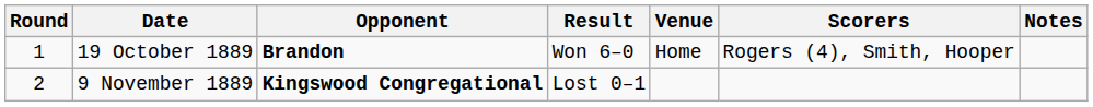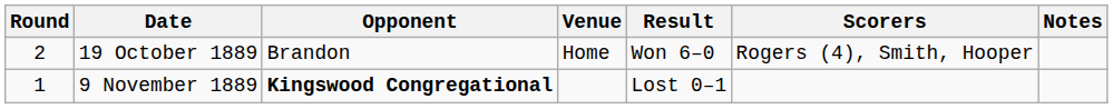columns swapped: Venue <-> Result
19 October 1889 | Round: 1 -> 2
19 October 1889 | Opponent: bold -> normal
9 November 1889 | Round: 2 -> 1
